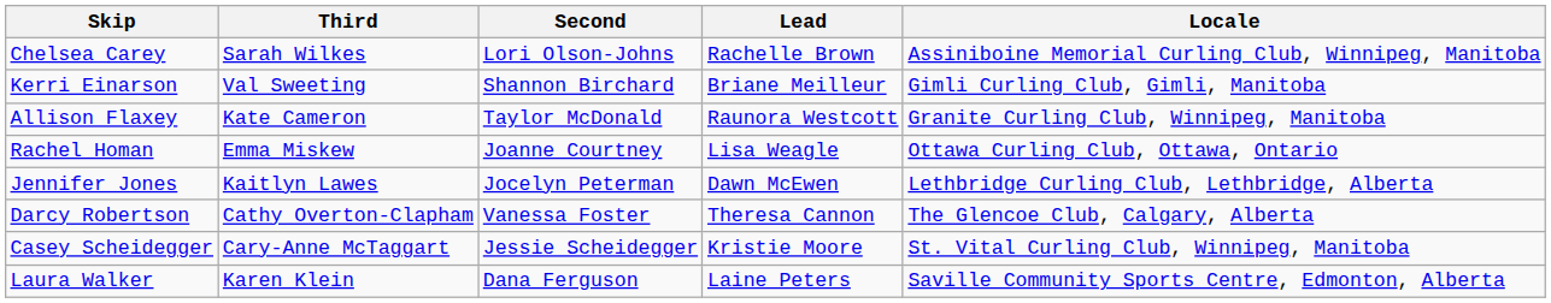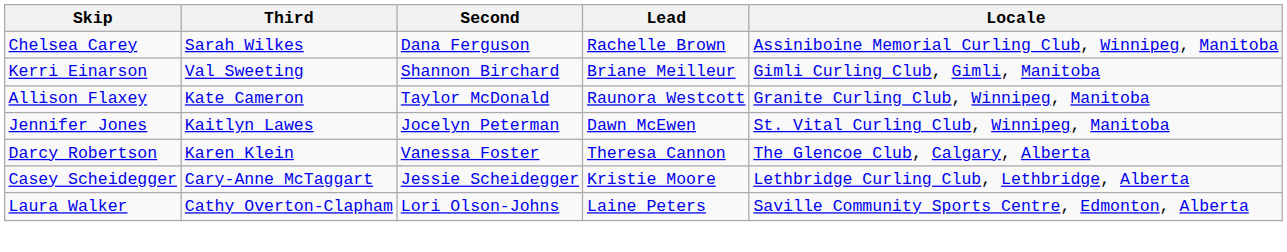Chelsea Carey | Second: Lori Olson-Johns -> Dana Ferguson
- row: Rachel Homan | Emma Miskew | Joanne Courtney | Lisa Weagle | Ottawa Curling Club, Ottawa, Ontario
Jennifer Jones | Locale: Lethbridge Curling Club, Lethbridge, Alberta -> St. Vital Curling Club, Winnipeg, Manitoba
Darcy Robertson | Third: Cathy Overton-Clapham -> Karen Klein
Casey Scheidegger | Locale: St. Vital Curling Club, Winnipeg, Manitoba -> Lethbridge Curling Club, Lethbridge, Alberta
Laura Walker | Third: Karen Klein -> Cathy Overton-Clapham
Laura Walker | Second: Dana Ferguson -> Lori Olson-Johns
